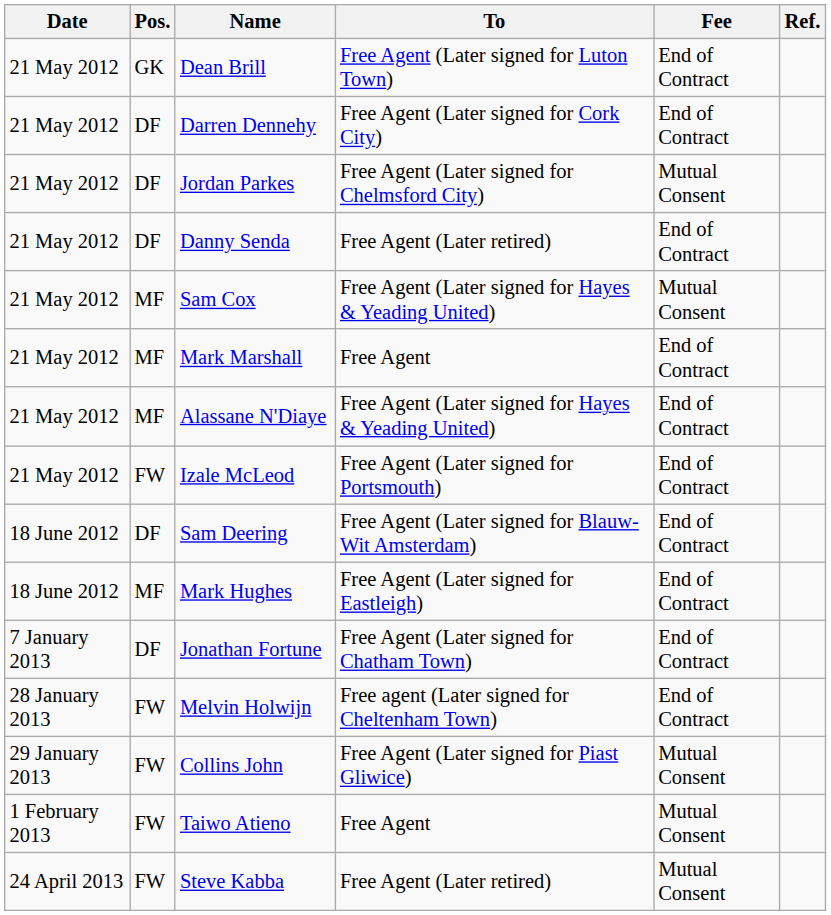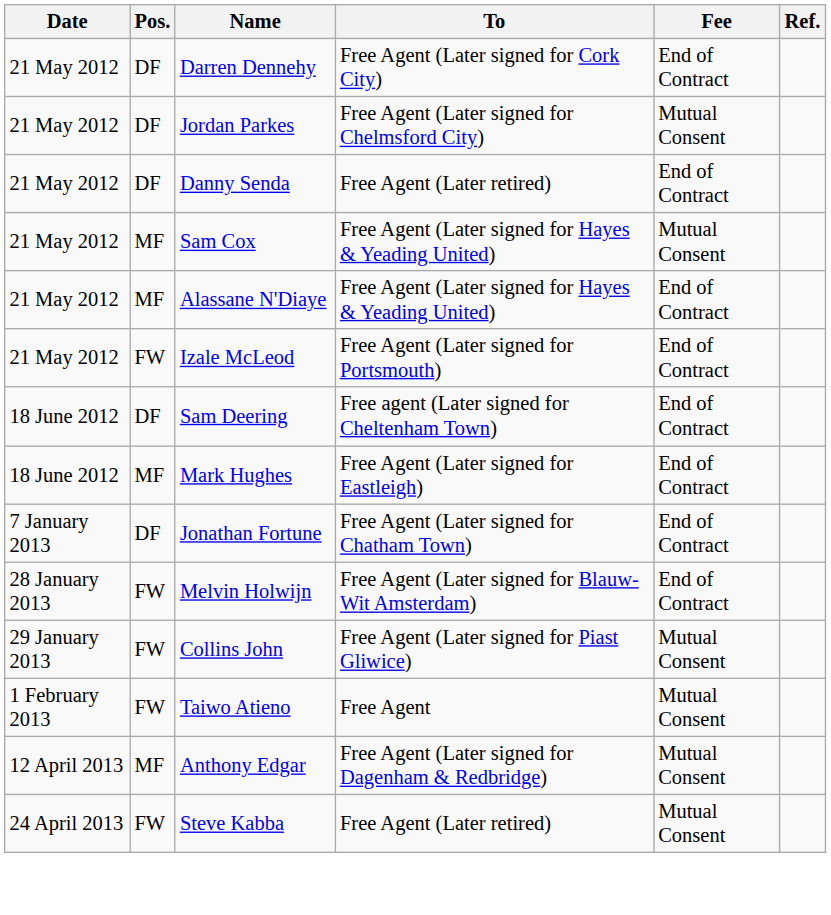- row: 21 May 2012 | GK | Dean Brill | Free Agent (Later signed for Luton Town) | End of Contract
- row: 21 May 2012 | MF | Mark Marshall | Free Agent | End of Contract
Sam Deering | To: Free Agent (Later signed for Blauw-Wit Amsterdam) -> Free agent (Later signed for Cheltenham Town)
Melvin Holwijn | To: Free agent (Later signed for Cheltenham Town) -> Free Agent (Later signed for Blauw-Wit Amsterdam)
+ row: 12 April 2013 | MF | Anthony Edgar | Free Agent (Later signed for Dagenham & Redbridge) | Mutual Consent
